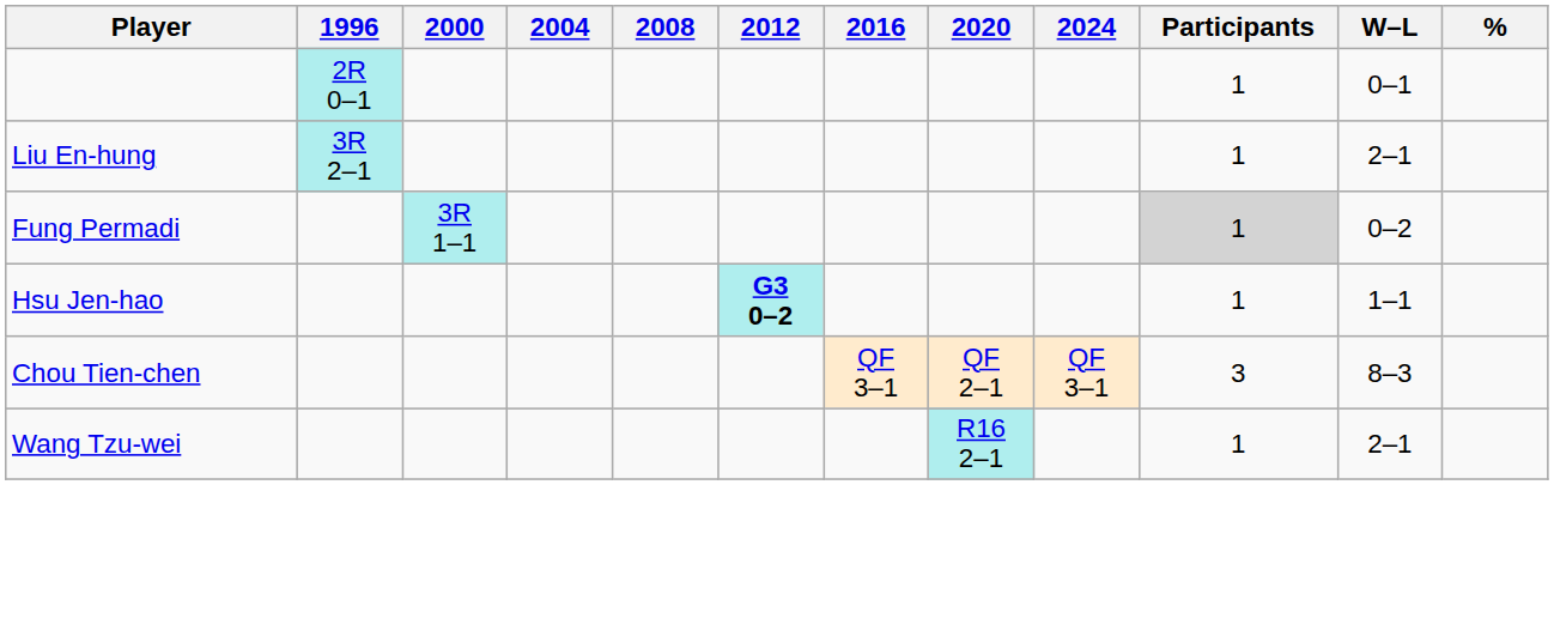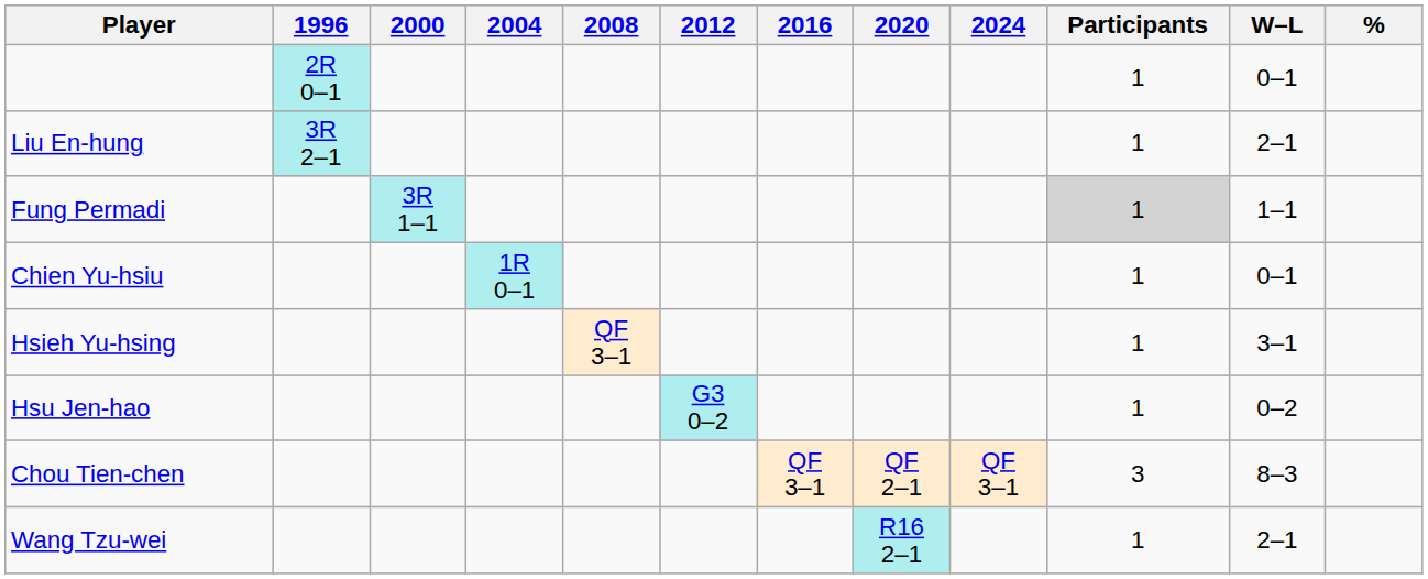Fung Permadi | W–L: 0–2 -> 1–1
+ row: Chien Yu-hsiu | 1R 0–1 | 1 | 0–1
+ row: Hsieh Yu-hsing | QF 3–1 | 1 | 3–1
Hsu Jen-hao | 2012: bold -> normal
Hsu Jen-hao | W–L: 1–1 -> 0–2
